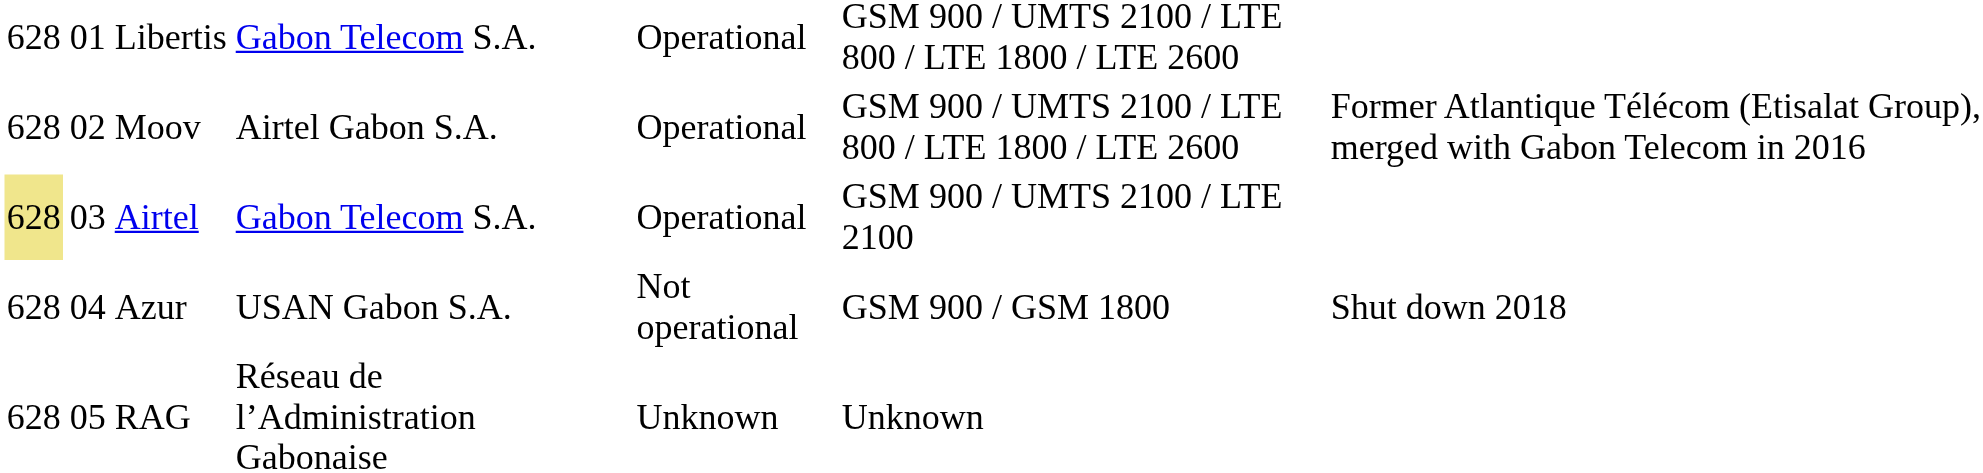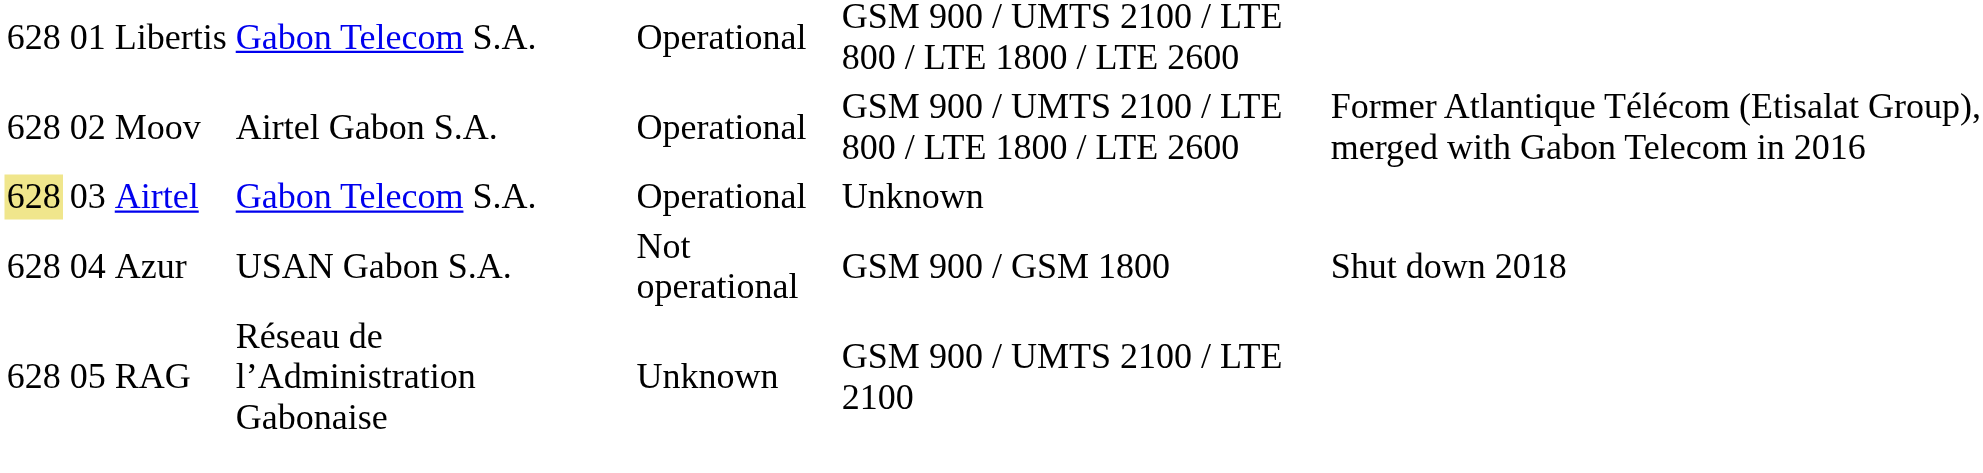Airtel | column 6: GSM 900 / UMTS 2100 / LTE 2100 -> Unknown
RAG | column 6: Unknown -> GSM 900 / UMTS 2100 / LTE 2100
